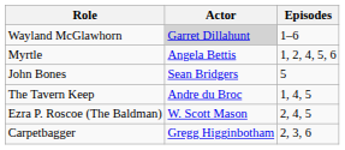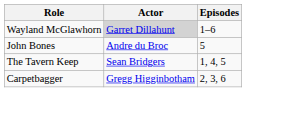- row: Myrtle | Angela Bettis | 1, 2, 4, 5, 6
John Bones | Actor: Sean Bridgers -> Andre du Broc
The Tavern Keep | Actor: Andre du Broc -> Sean Bridgers
- row: Ezra P. Roscoe (The Baldman) | W. Scott Mason | 2, 4, 5
